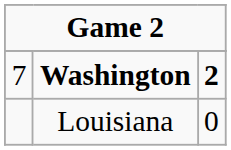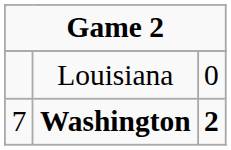rows swapped: Louisiana <-> Washington
